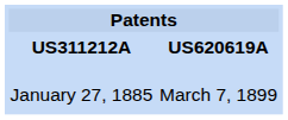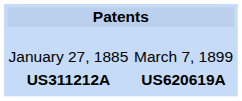rows swapped: US311212A <-> January 27, 1885
